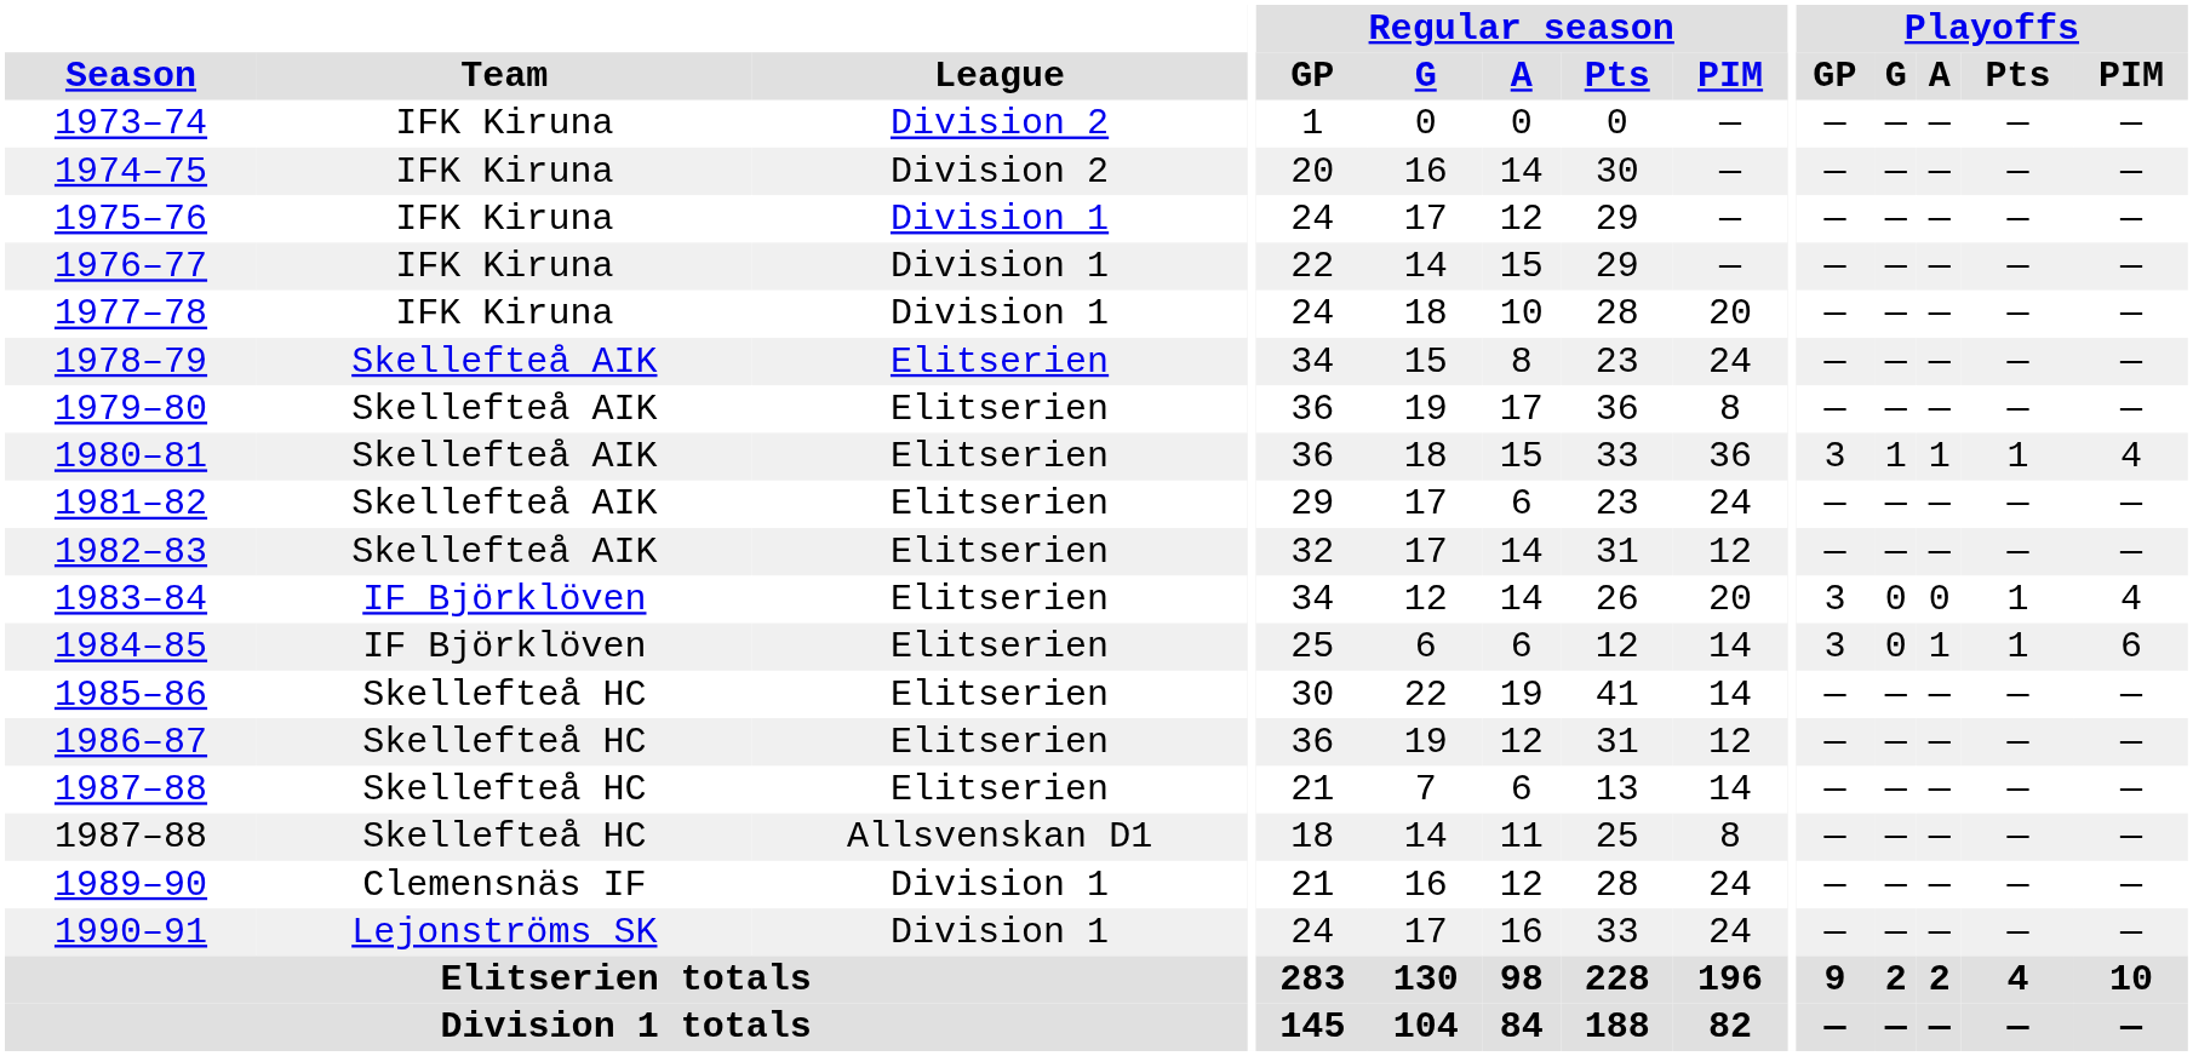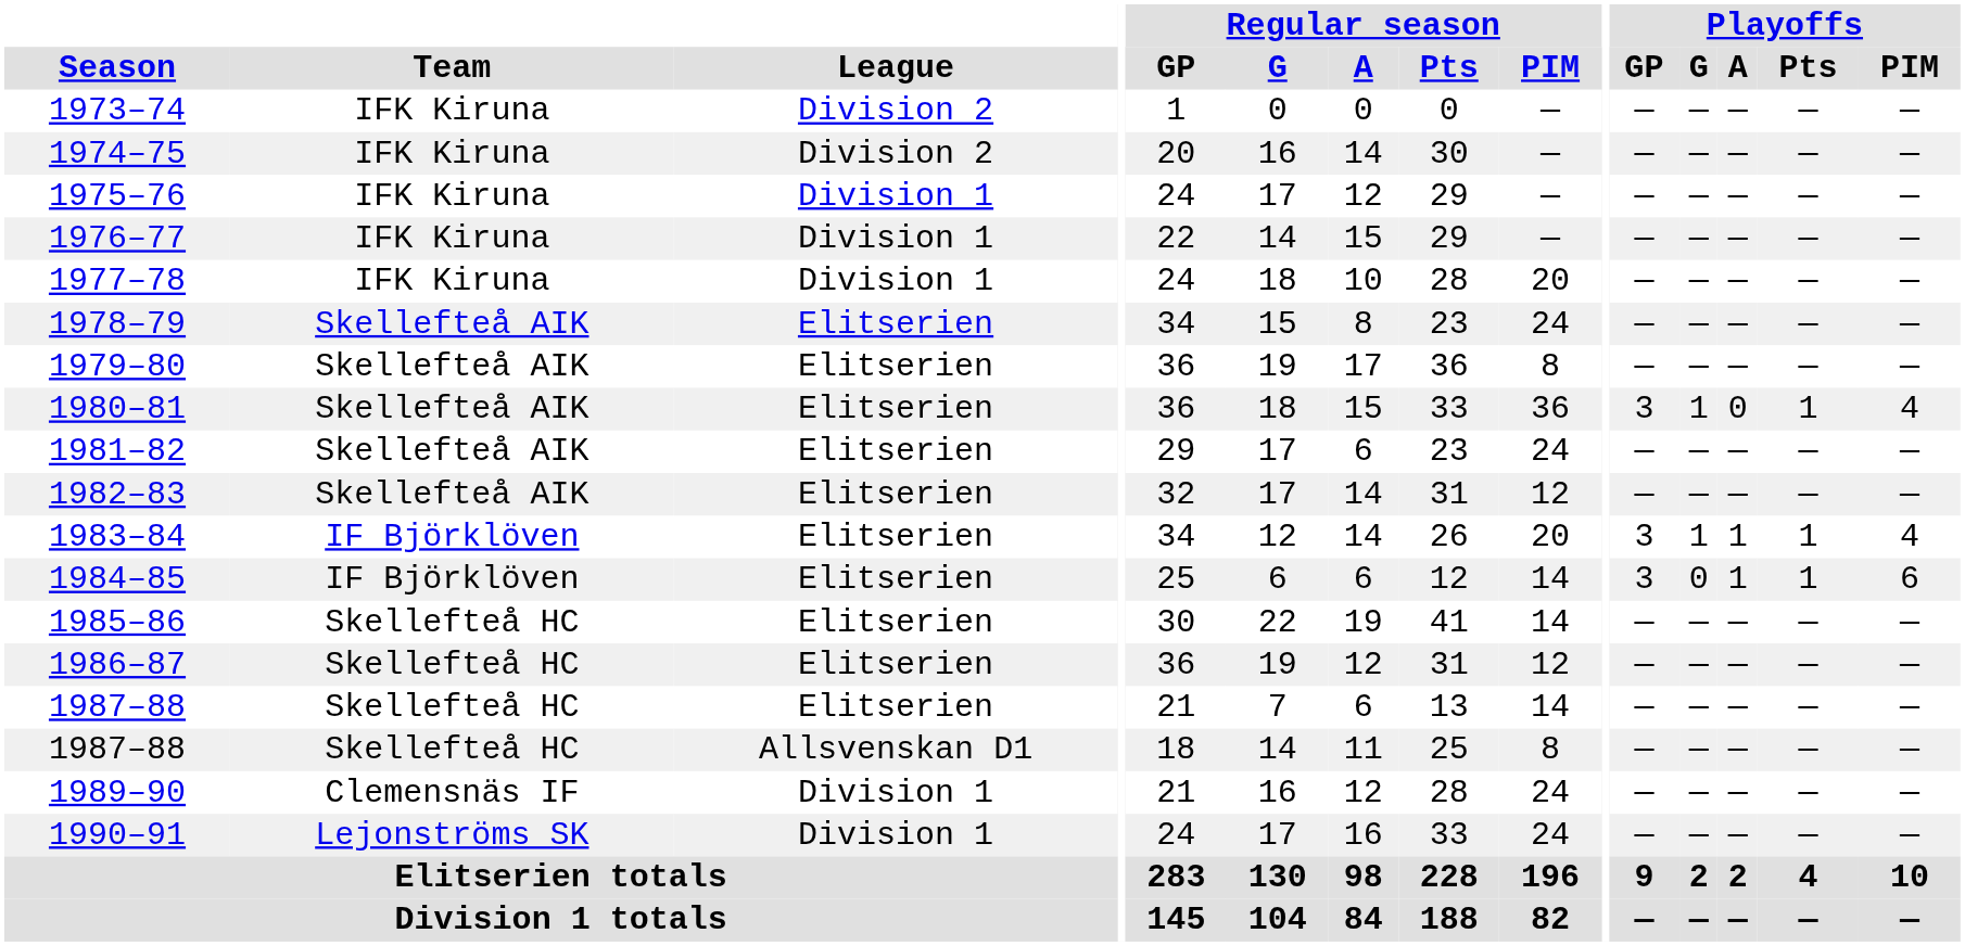1980–81 | Playoffs / A: 1 -> 0
1983–84 | Playoffs / G: 0 -> 1
1983–84 | Playoffs / A: 0 -> 1
